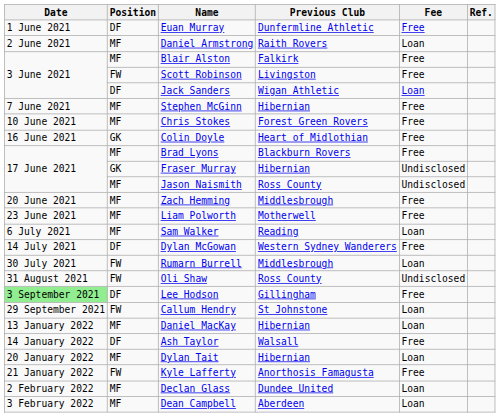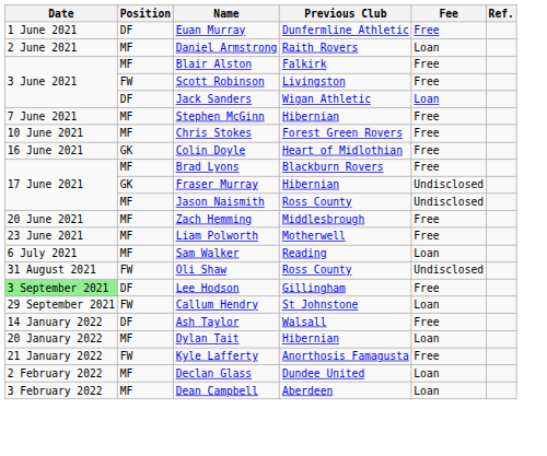- row: 14 July 2021 | DF | Dylan McGowan | Western Sydney Wanderers | Free
- row: 30 July 2021 | FW | Rumarn Burrell | Middlesbrough | Loan
- row: 13 January 2022 | MF | Daniel MacKay | Hibernian | Loan
